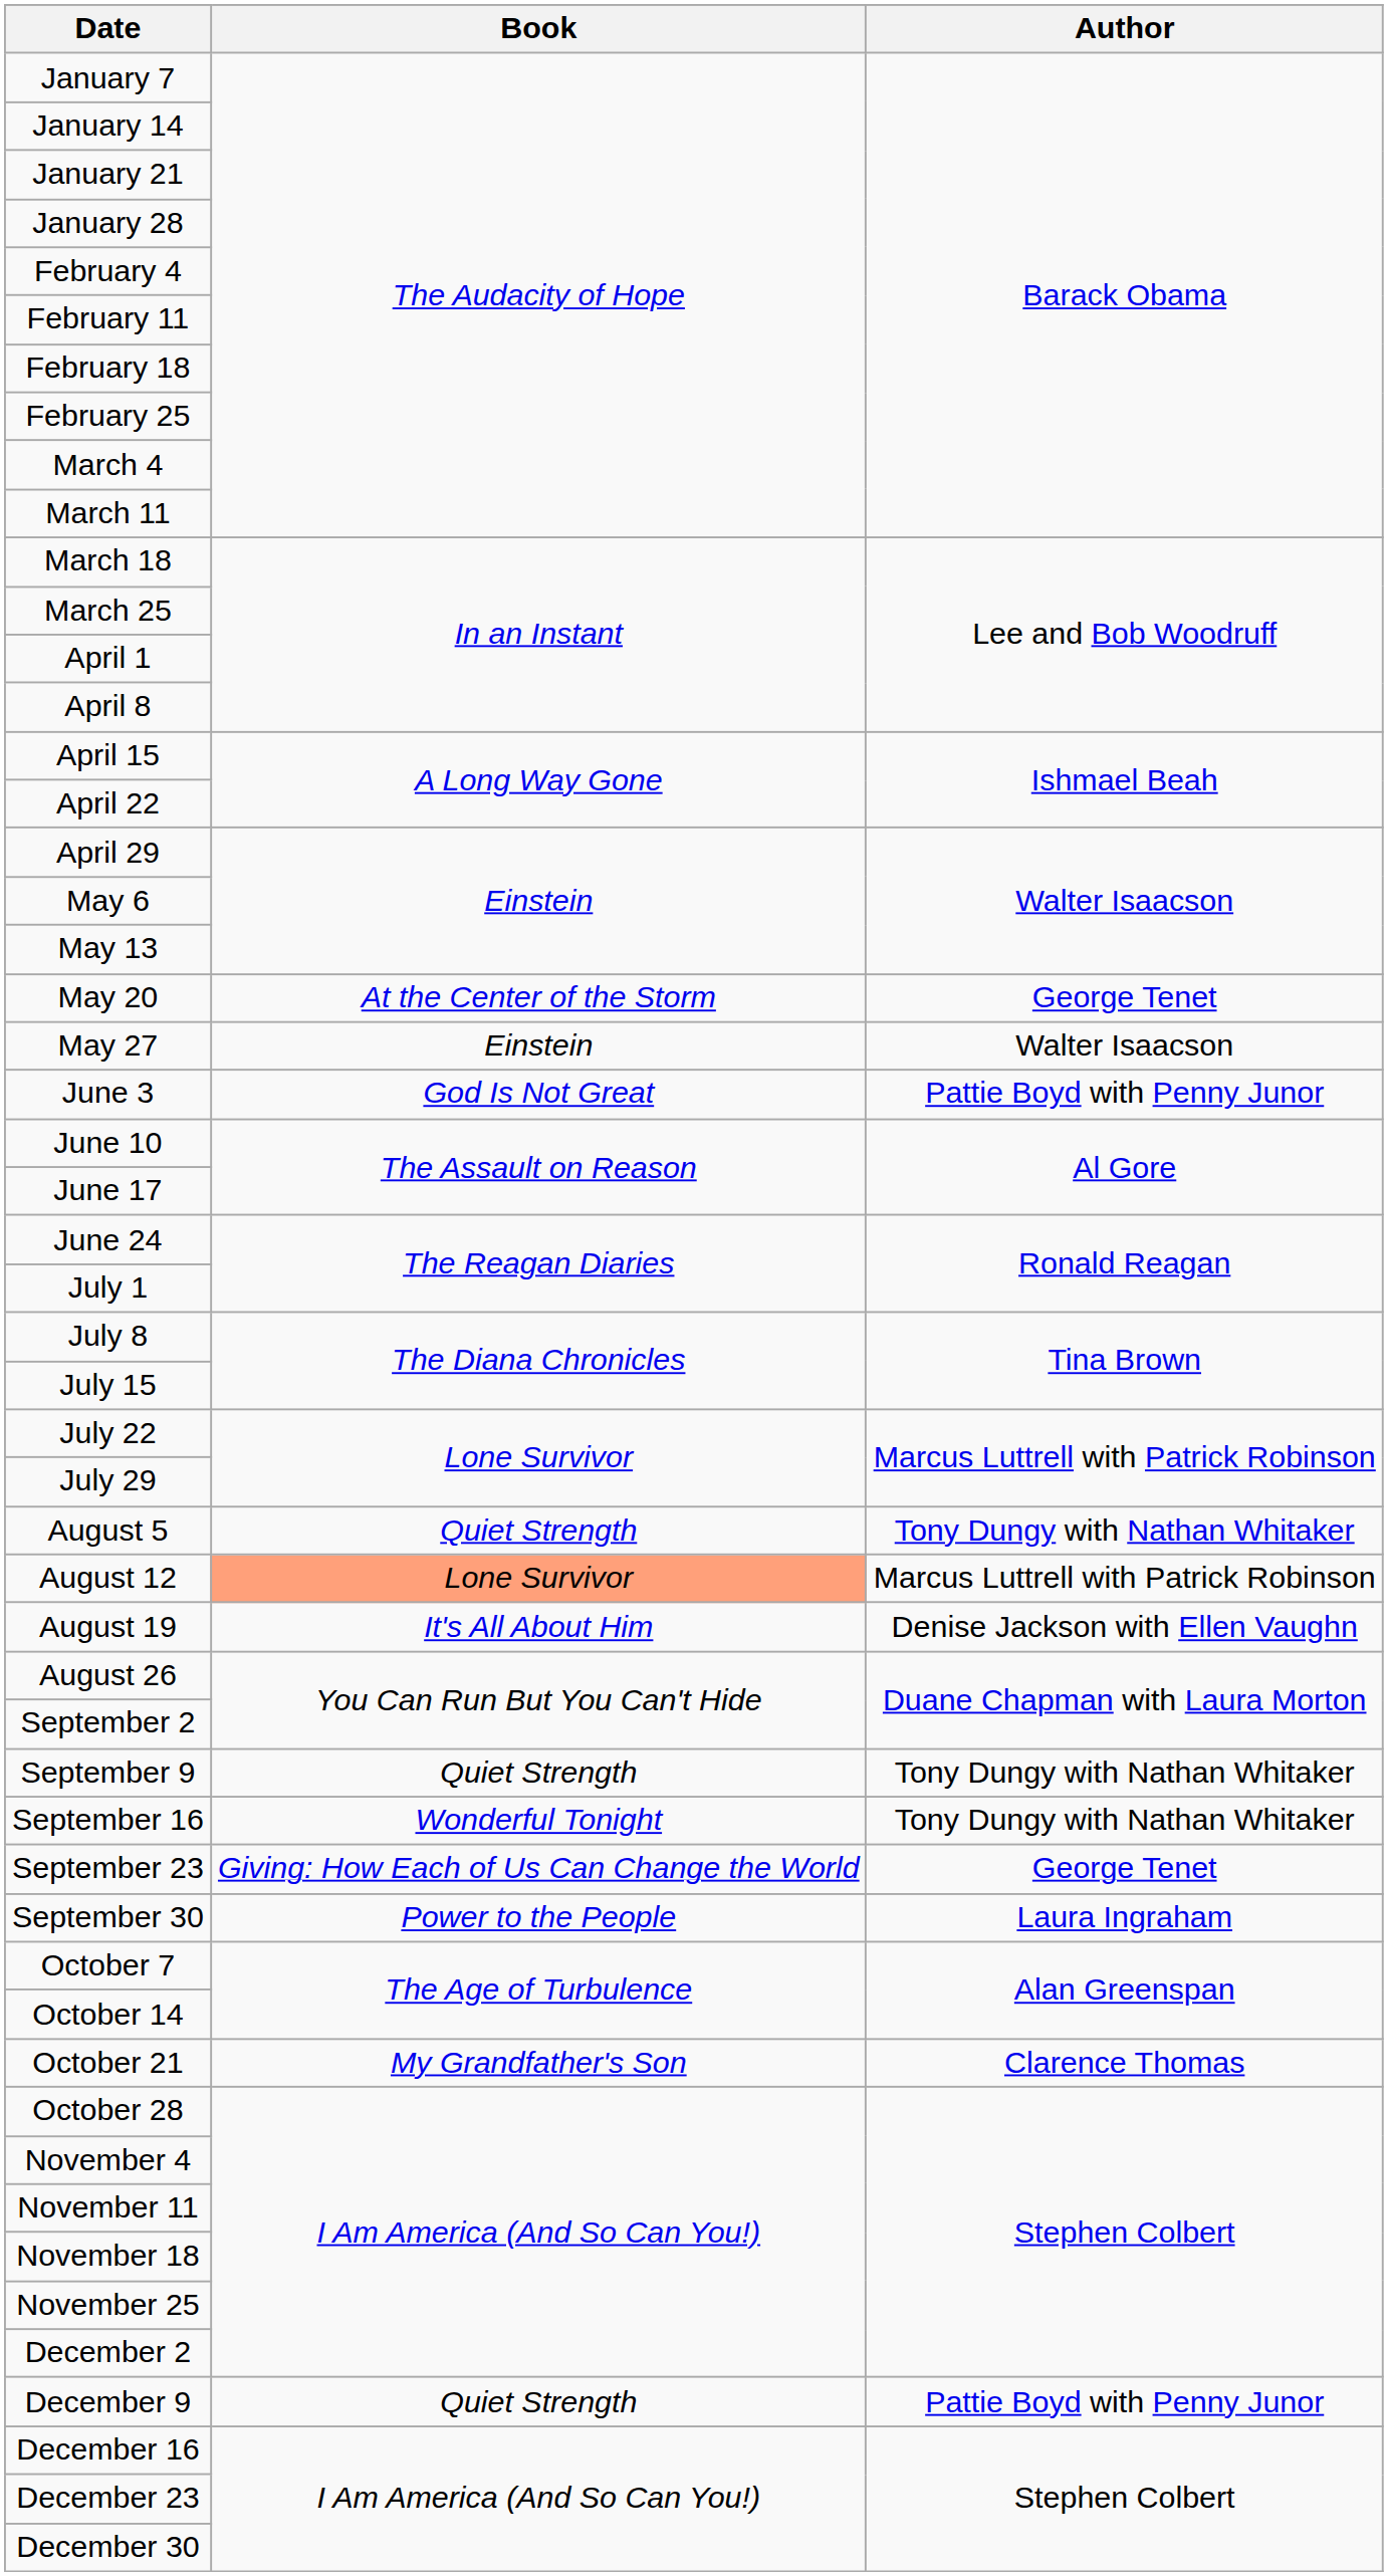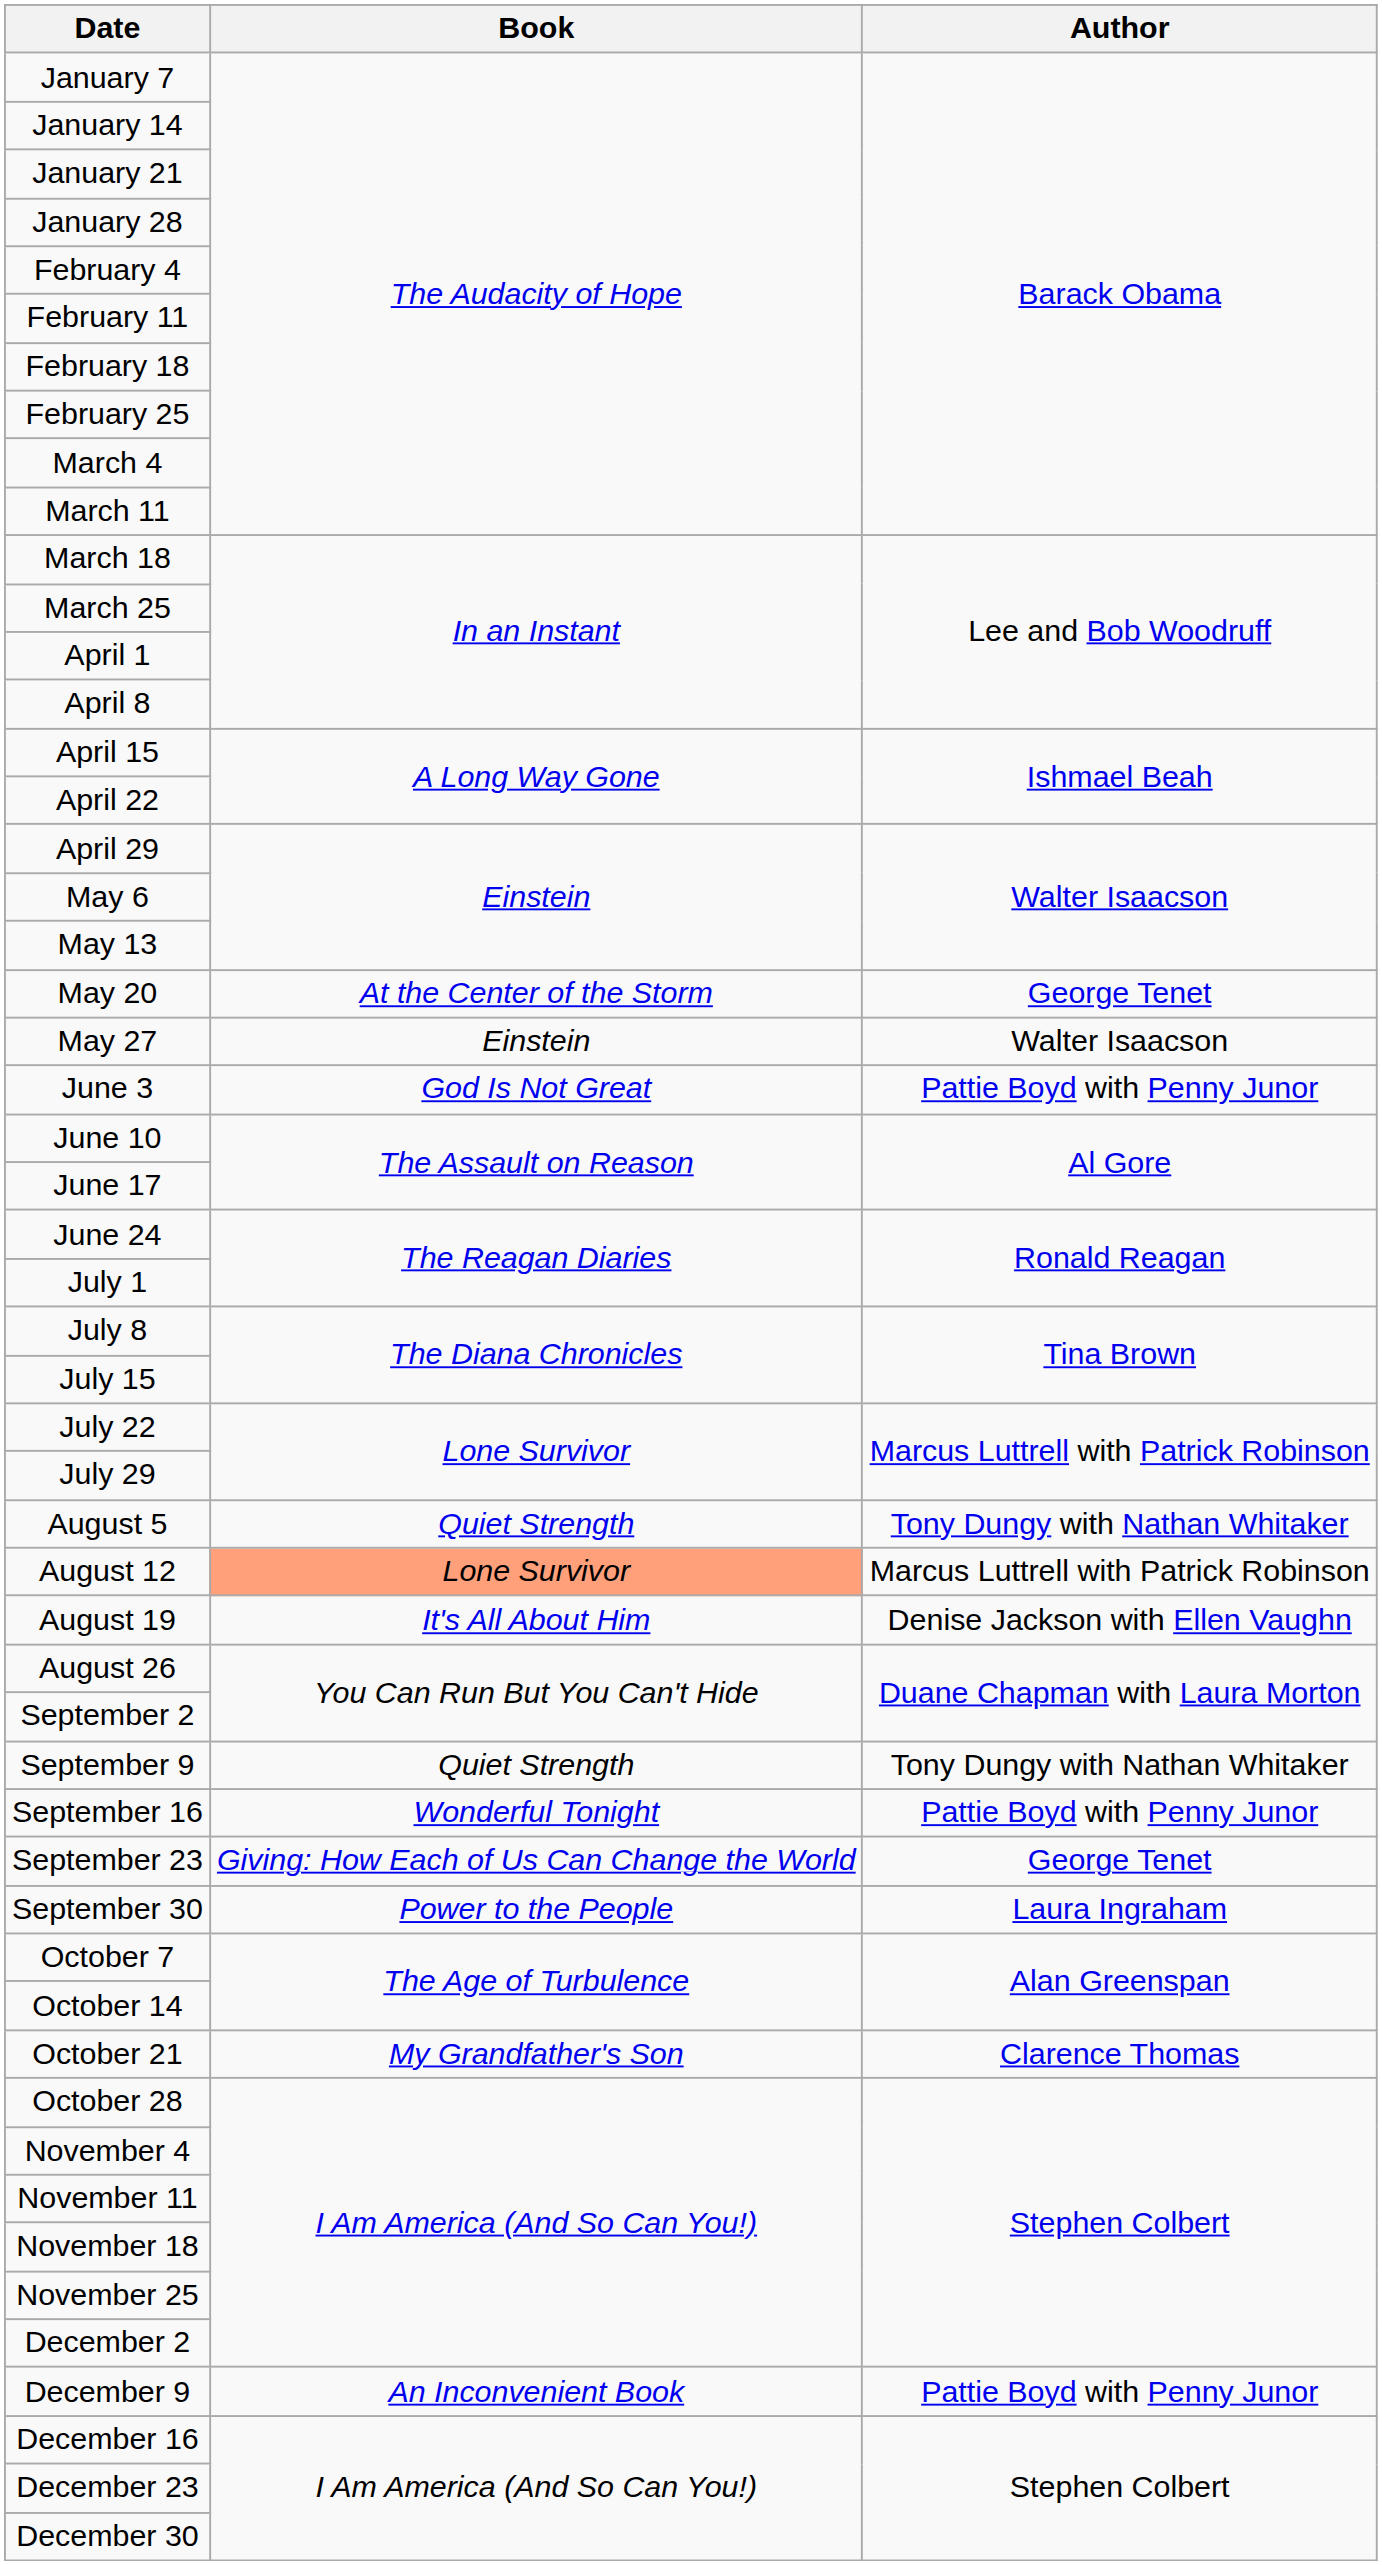September 16 | Author: Tony Dungy with Nathan Whitaker -> Pattie Boyd with Penny Junor
December 9 | Book: Quiet Strength -> An Inconvenient Book
